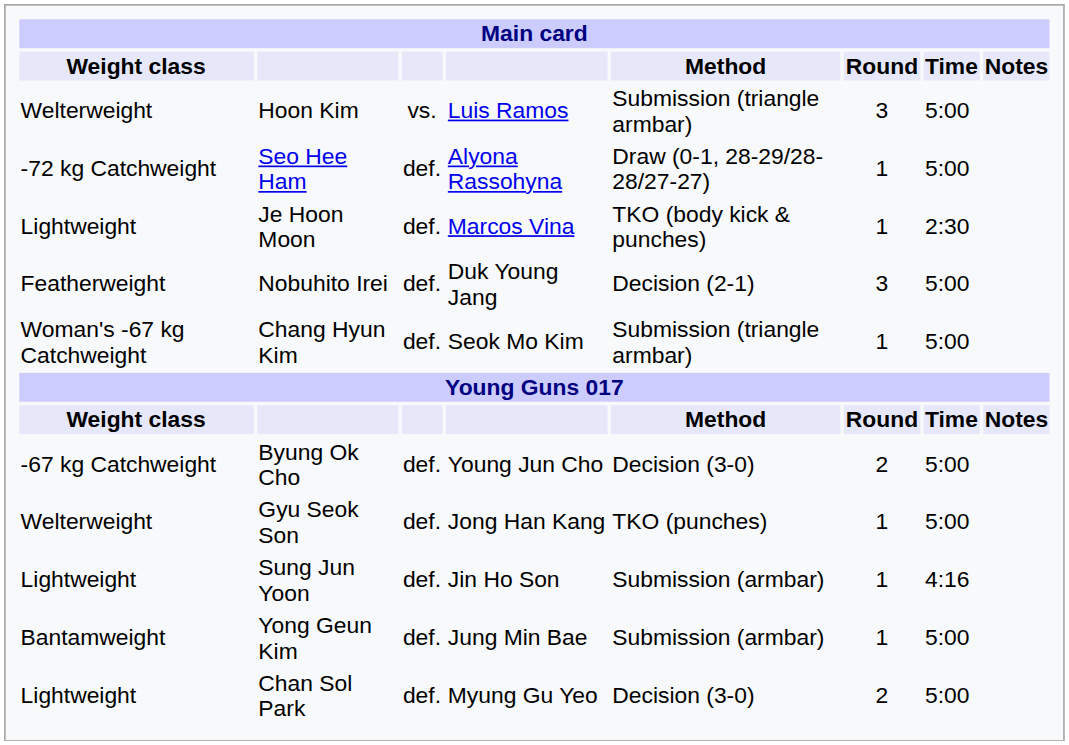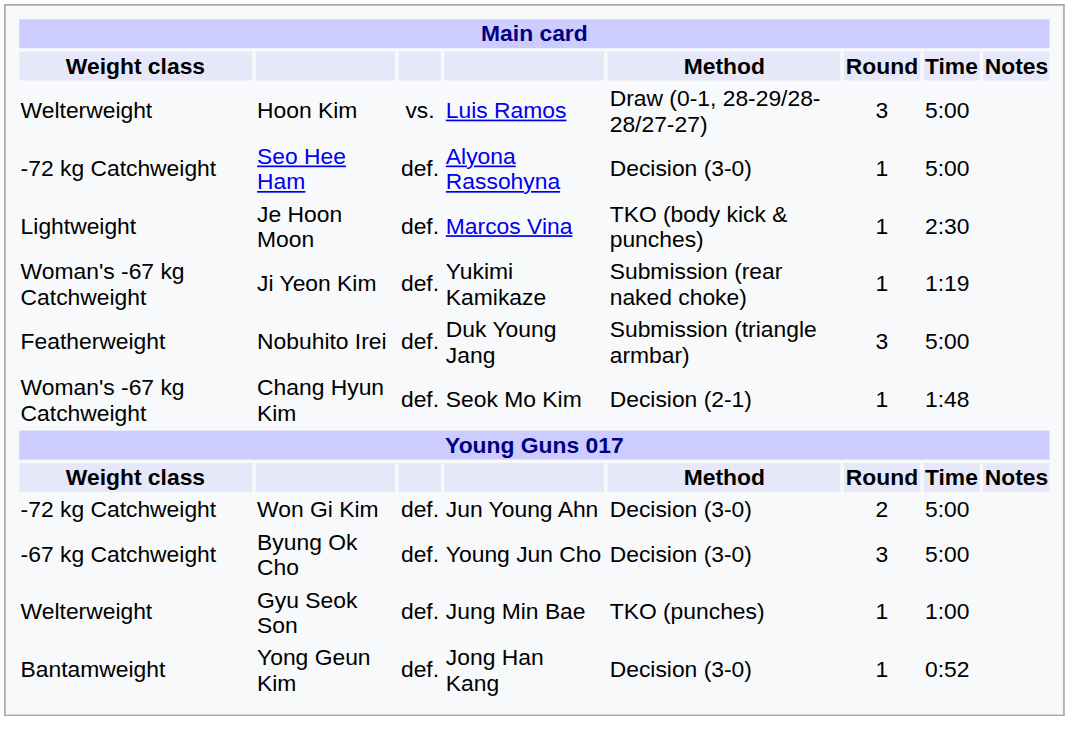Hoon Kim | Method: Submission (triangle armbar) -> Draw (0-1, 28-29/28-28/27-27)
Seo Hee Ham | Method: Draw (0-1, 28-29/28-28/27-27) -> Decision (3-0)
+ row: Woman's -67 kg Catchweight | Ji Yeon Kim | def. | Yukimi Kamikaze | Submission (rear naked choke) | 1 | 1:19
Nobuhito Irei | Method: Decision (2-1) -> Submission (triangle armbar)
Chang Hyun Kim | Method: Submission (triangle armbar) -> Decision (2-1)
Chang Hyun Kim | Time: 5:00 -> 1:48
+ row: -72 kg Catchweight | Won Gi Kim | def. | Jun Young Ahn | Decision (3-0) | 2 | 5:00
Byung Ok Cho | Round: 2 -> 3
Gyu Seok Son | column 4: Jong Han Kang -> Jung Min Bae
Gyu Seok Son | Time: 5:00 -> 1:00
- row: Lightweight | Sung Jun Yoon | def. | Jin Ho Son | Submission (armbar) | 1 | 4:16
Yong Geun Kim | column 4: Jung Min Bae -> Jong Han Kang
Yong Geun Kim | Method: Submission (armbar) -> Decision (3-0)
Yong Geun Kim | Time: 5:00 -> 0:52
- row: Lightweight | Chan Sol Park | def. | Myung Gu Yeo | Decision (3-0) | 2 | 5:00
